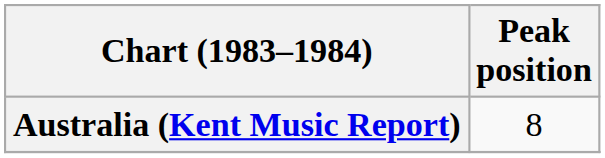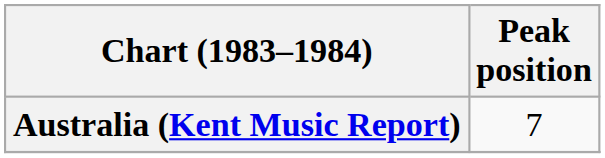Australia (Kent Music Report) | Peak position: 8 -> 7
